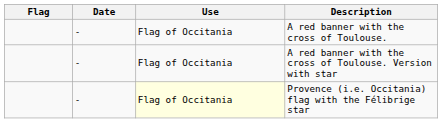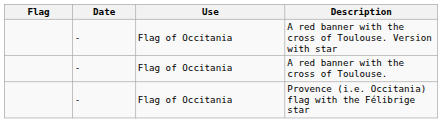rows swapped: A red banner with the cross of Toulouse. <-> A red banner with the cross of Toulouse. Version with star
Provence (i.e. Occitania) flag with the Félibrige star | Use: lightyellow background -> no background
